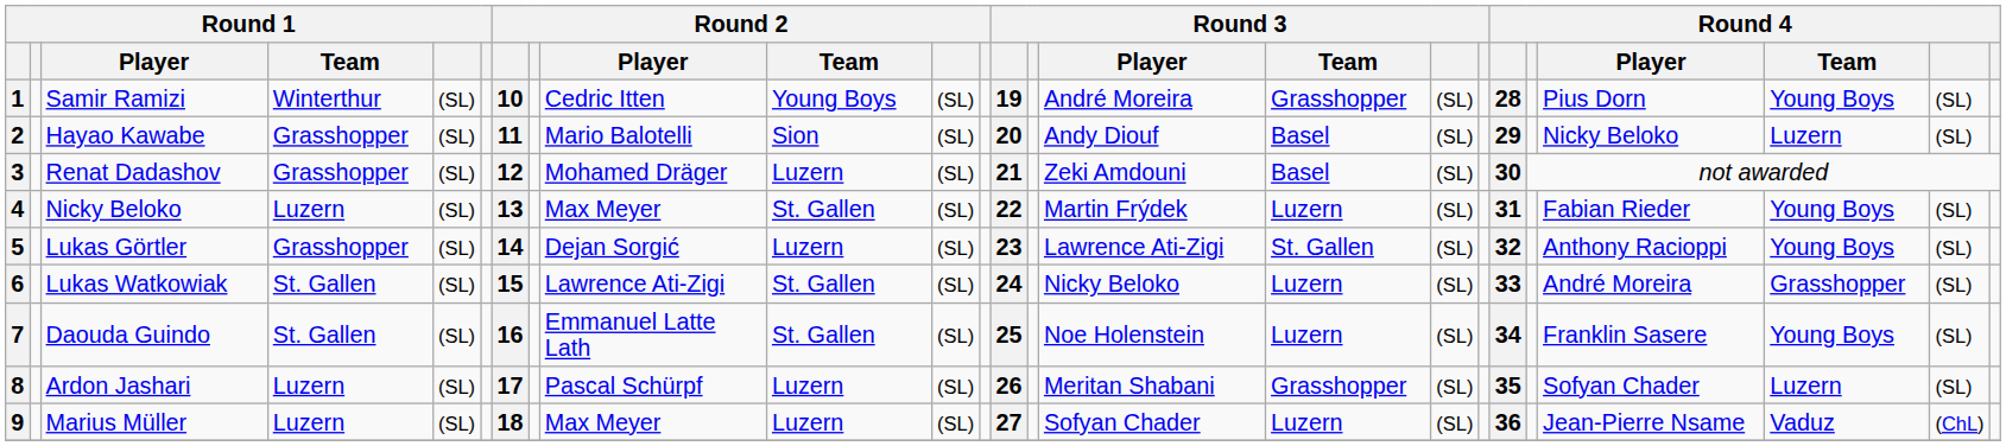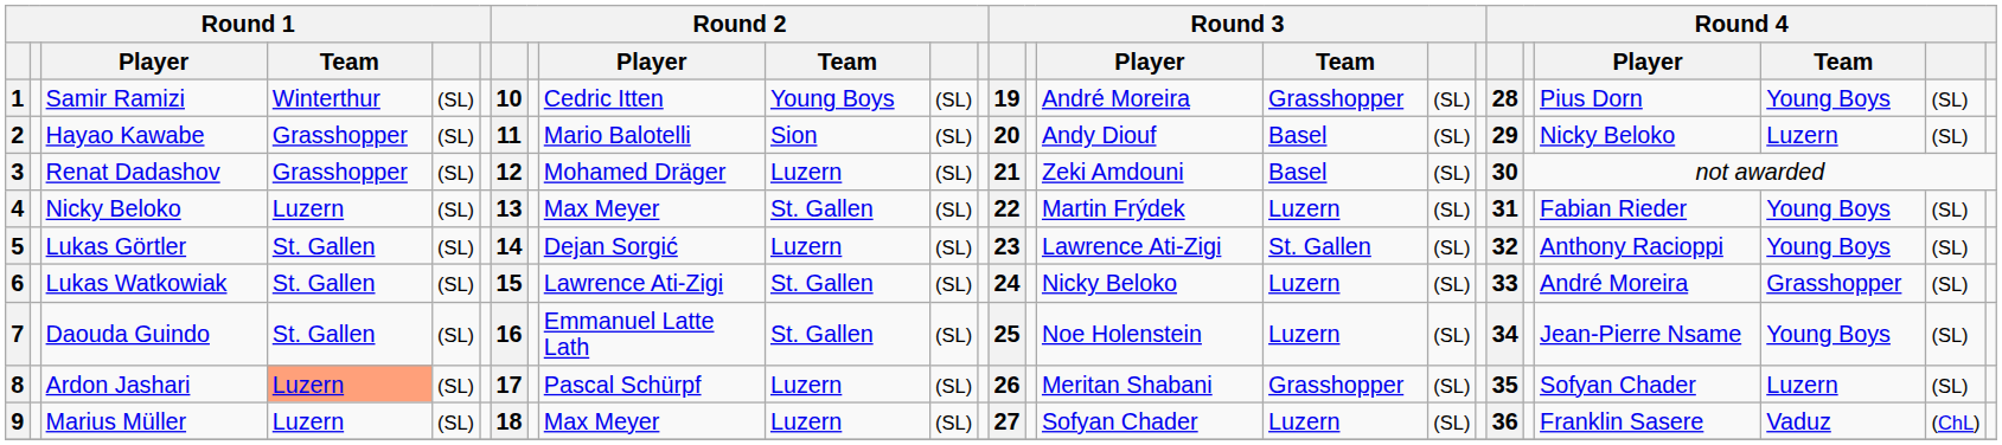5 | Round 1 / Team: Grasshopper -> St. Gallen
7 | Round 4 / Player: Franklin Sasere -> Jean-Pierre Nsame
8 | Round 1 / Team: no background -> lightsalmon background
9 | Round 4 / Player: Jean-Pierre Nsame -> Franklin Sasere
